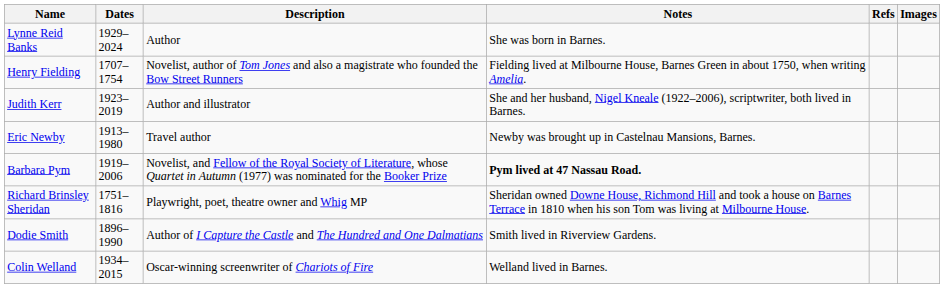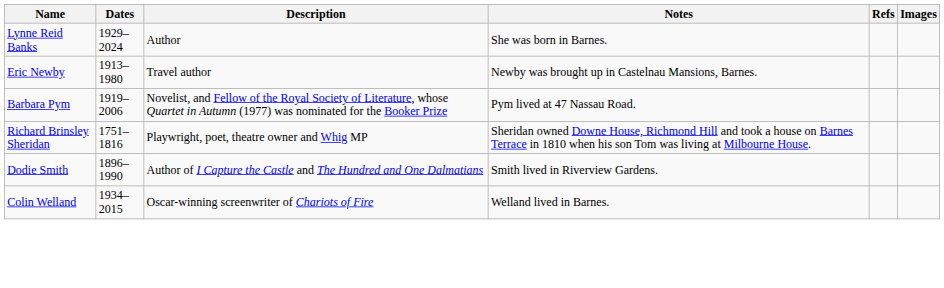- row: Henry Fielding | 1707–1754 | Novelist, author of Tom Jones and also a magistrate who founded the Bow Street Runners | Fielding lived at Milbourne House, Barnes Green in about 1750, when writing Amelia.
- row: Judith Kerr | 1923–2019 | Author and illustrator | She and her husband, Nigel Kneale (1922–2006), scriptwriter, both lived in Barnes.
Barbara Pym | Notes: bold -> normal
